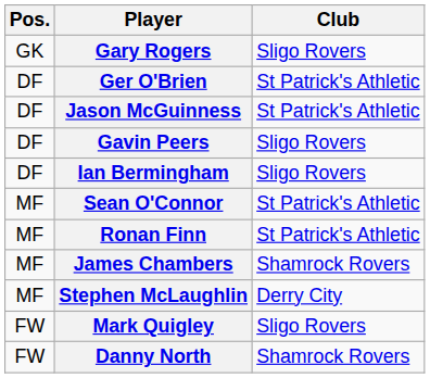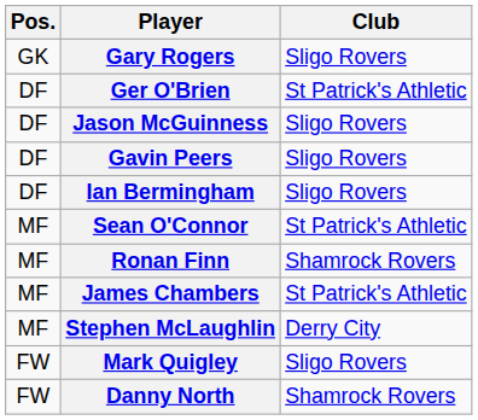Jason McGuinness | Club: St Patrick's Athletic -> Sligo Rovers
Ronan Finn | Club: St Patrick's Athletic -> Shamrock Rovers
James Chambers | Club: Shamrock Rovers -> St Patrick's Athletic
